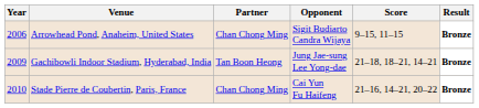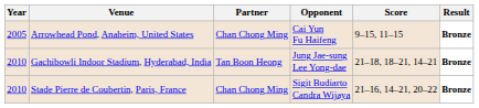Arrowhead Pond, Anaheim, United States | Year: 2006 -> 2005
Arrowhead Pond, Anaheim, United States | Opponent: Sigit Budiarto Candra Wijaya -> Cai Yun Fu Haifeng
Gachibowli Indoor Stadium, Hyderabad, India | Year: 2009 -> 2010
Stade Pierre de Coubertin, Paris, France | Opponent: Cai Yun Fu Haifeng -> Sigit Budiarto Candra Wijaya
